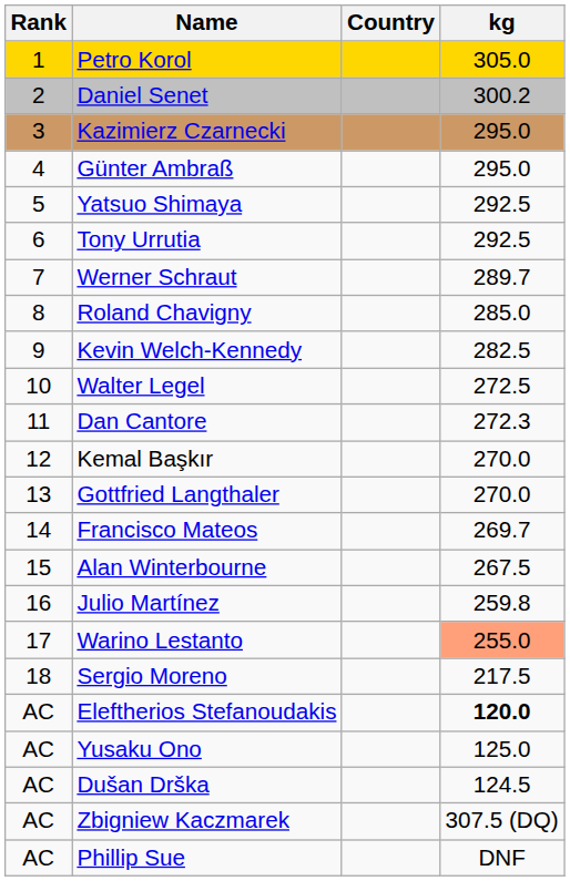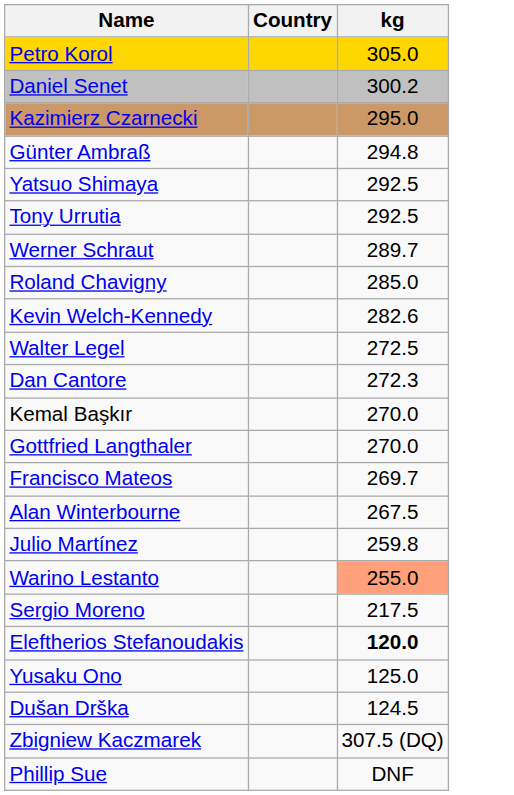- column: Rank | 1 | 2 | 3 | 4 | 5 | 6 | 7 | 8 | 9 | 10 | 11 | 12 | 13 | 14 | 15 | 16 | 17 | 18 | AC | AC | AC | AC | AC
Günter Ambraß | kg: 295.0 -> 294.8
Kevin Welch-Kennedy | kg: 282.5 -> 282.6
